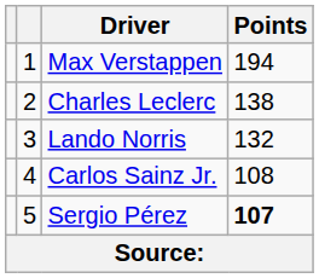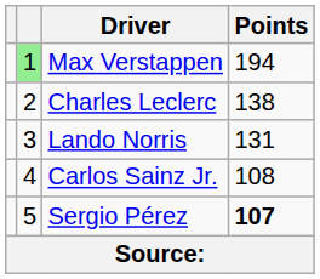Max Verstappen | column 2: no background -> lightgreen background
Lando Norris | Points: 132 -> 131
